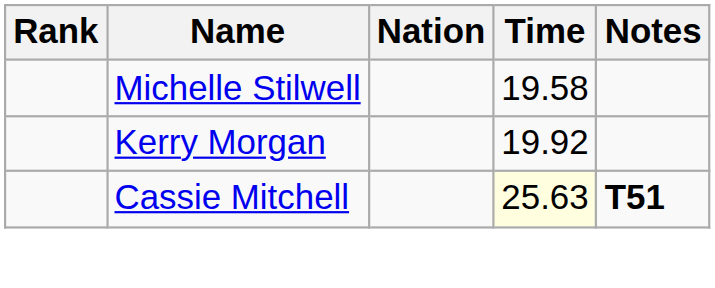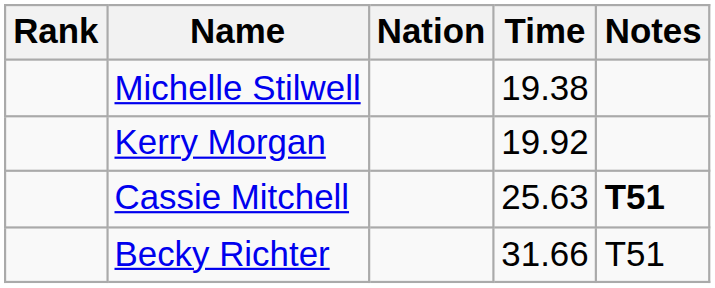Michelle Stilwell | Time: 19.58 -> 19.38
Cassie Mitchell | Time: lightyellow background -> no background
+ row: Becky Richter | 31.66 | T51
